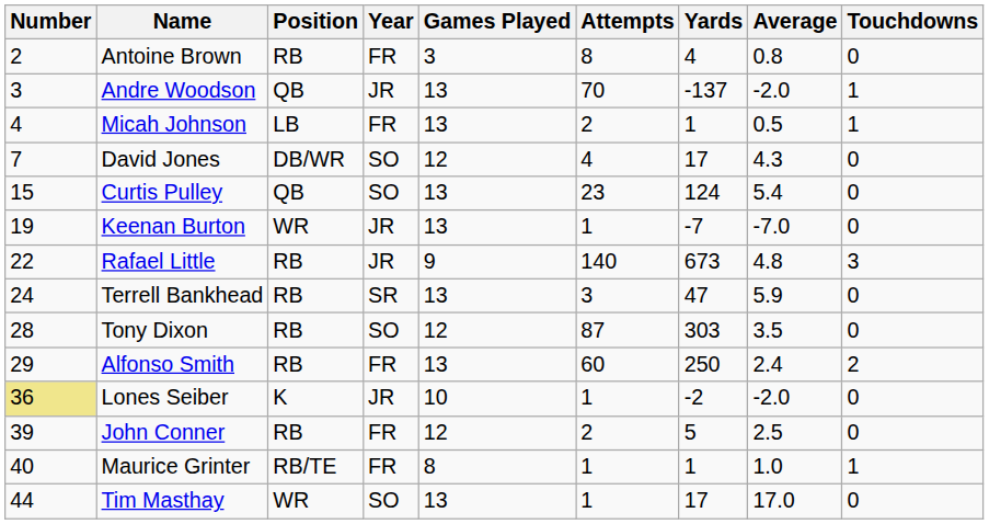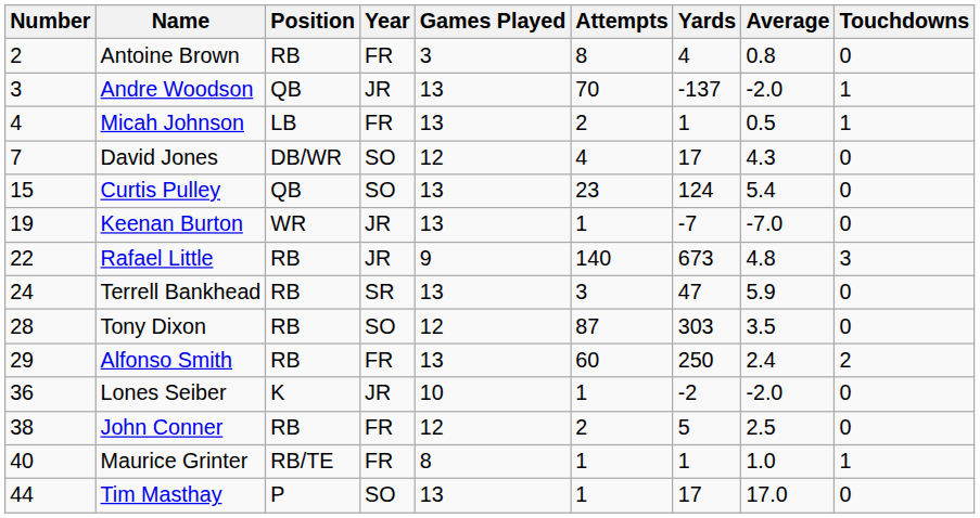Lones Seiber | Number: khaki background -> no background
John Conner | Number: 39 -> 38
Tim Masthay | Position: WR -> P
